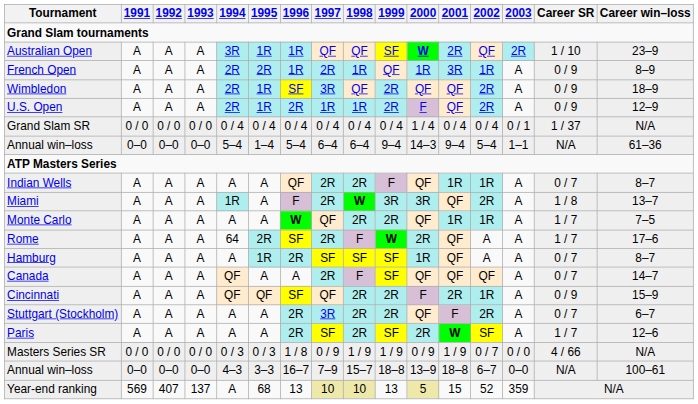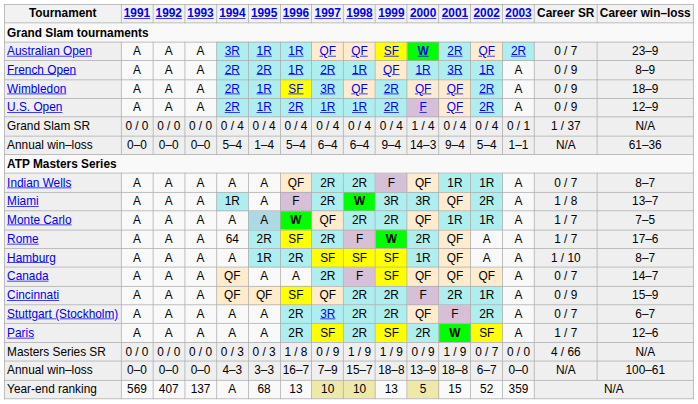Australian Open | Career SR: 1 / 10 -> 0 / 7
Monte Carlo | 1995: no background -> lightblue background
Hamburg | Career SR: 0 / 7 -> 1 / 10
